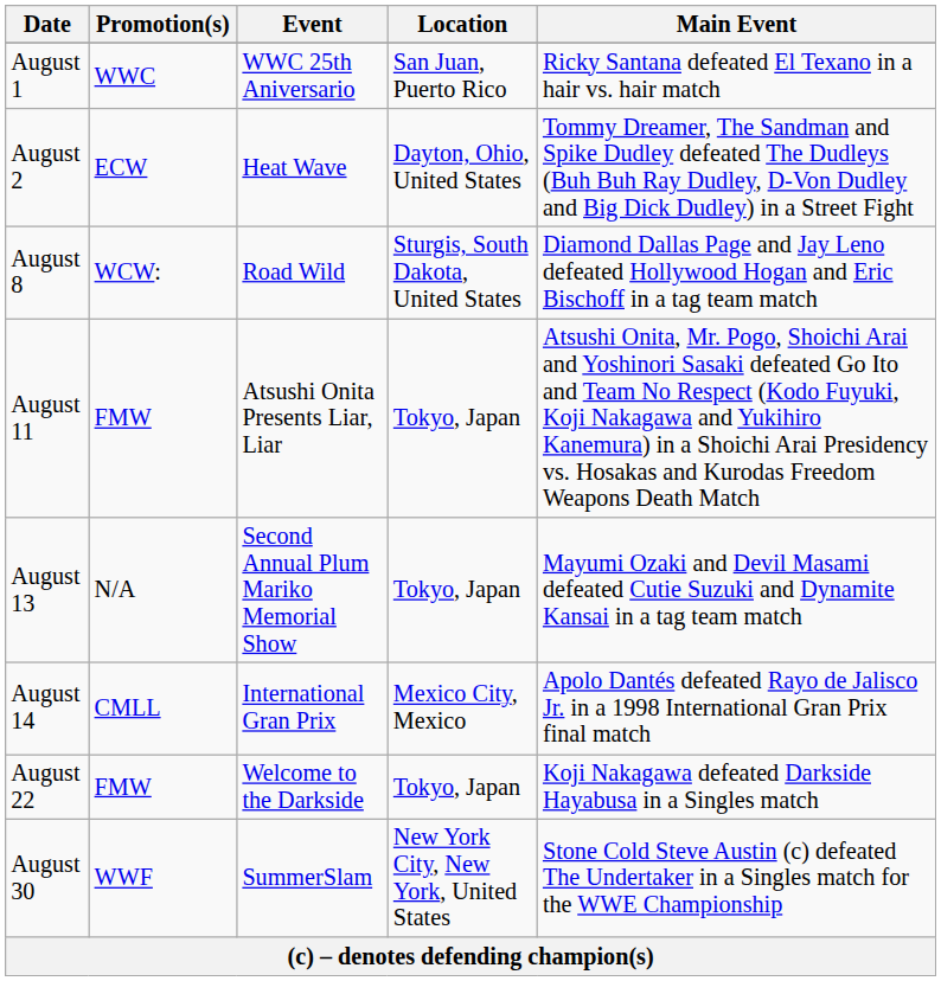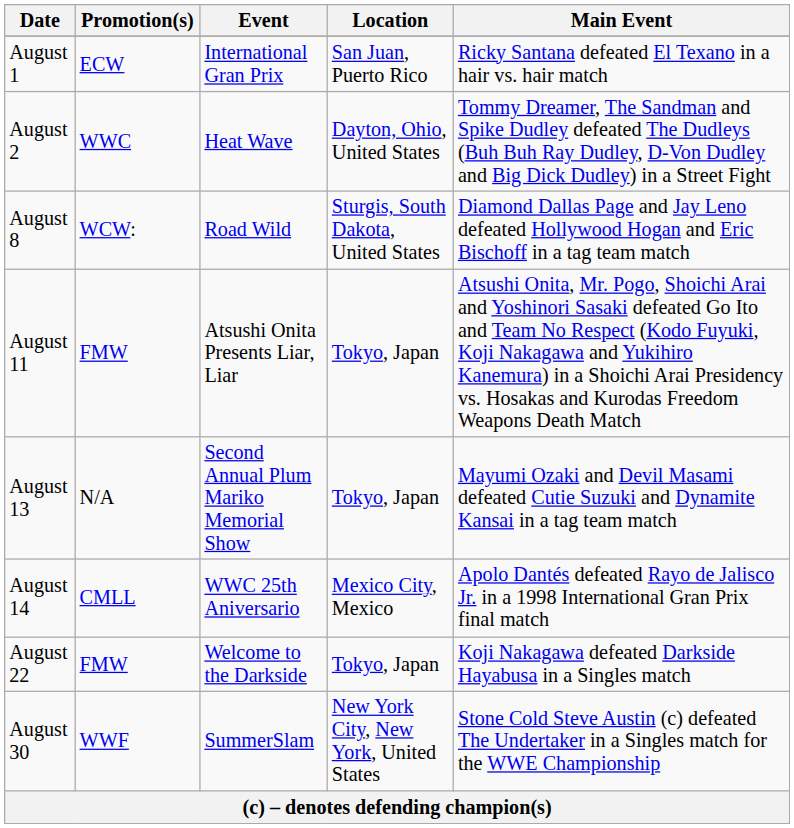August 1 | Promotion(s): WWC -> ECW
August 1 | Event: WWC 25th Aniversario -> International Gran Prix
August 2 | Promotion(s): ECW -> WWC
August 14 | Event: International Gran Prix -> WWC 25th Aniversario
